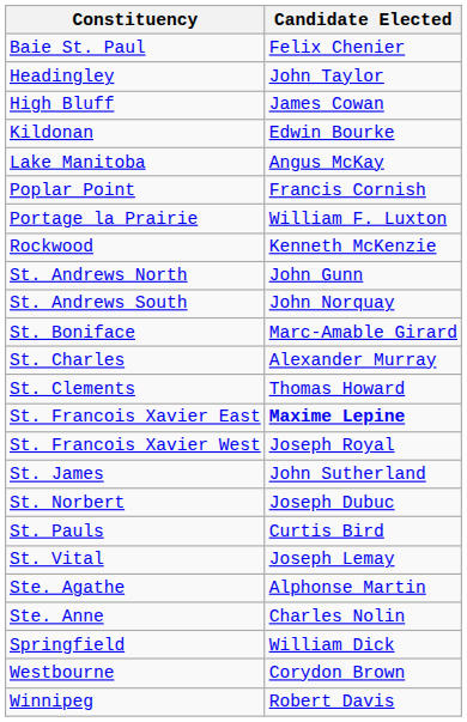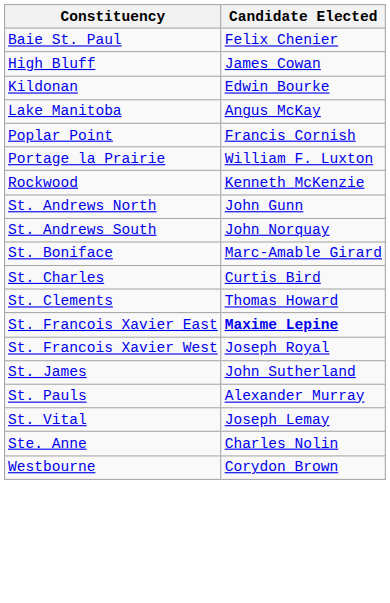- row: Headingley | John Taylor
St. Charles | Candidate Elected: Alexander Murray -> Curtis Bird
- row: St. Norbert | Joseph Dubuc
St. Pauls | Candidate Elected: Curtis Bird -> Alexander Murray
- row: Ste. Agathe | Alphonse Martin
- row: Springfield | William Dick
- row: Winnipeg | Robert Davis
